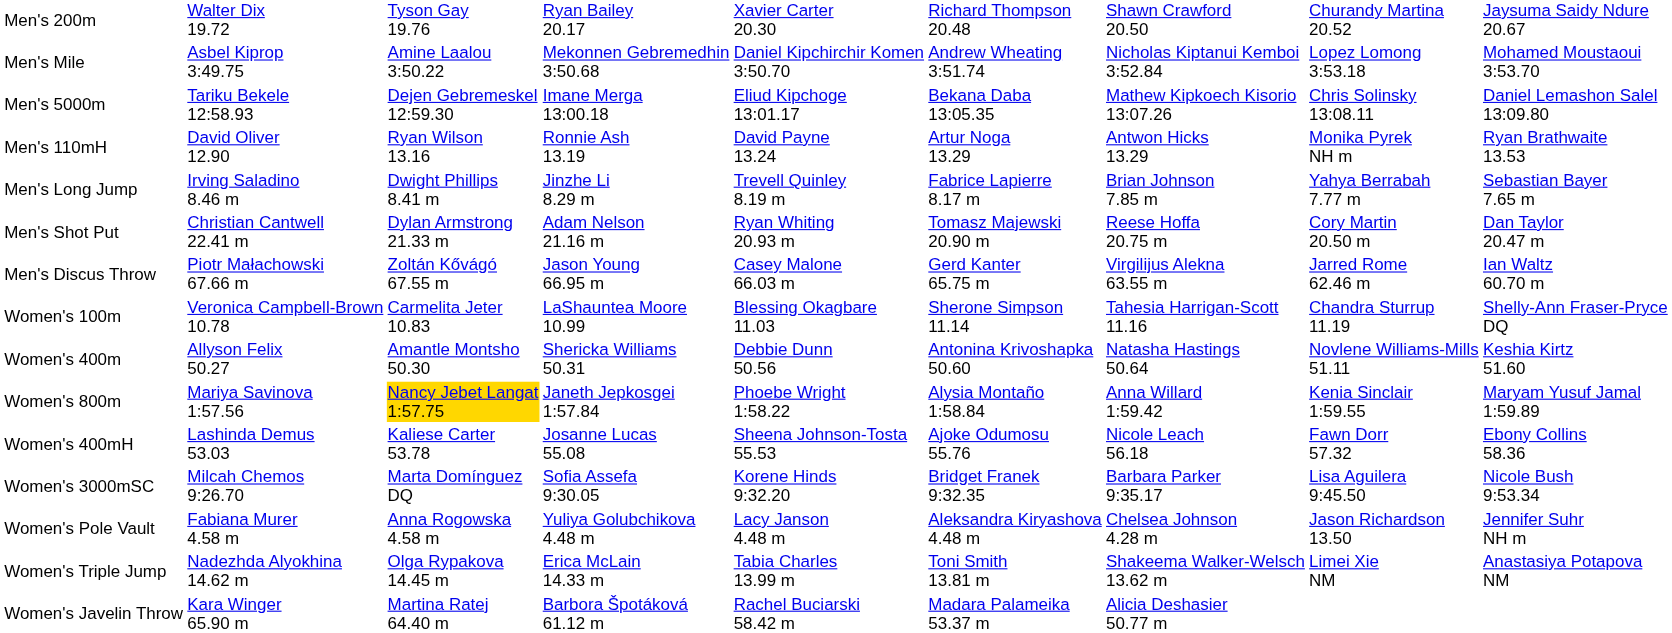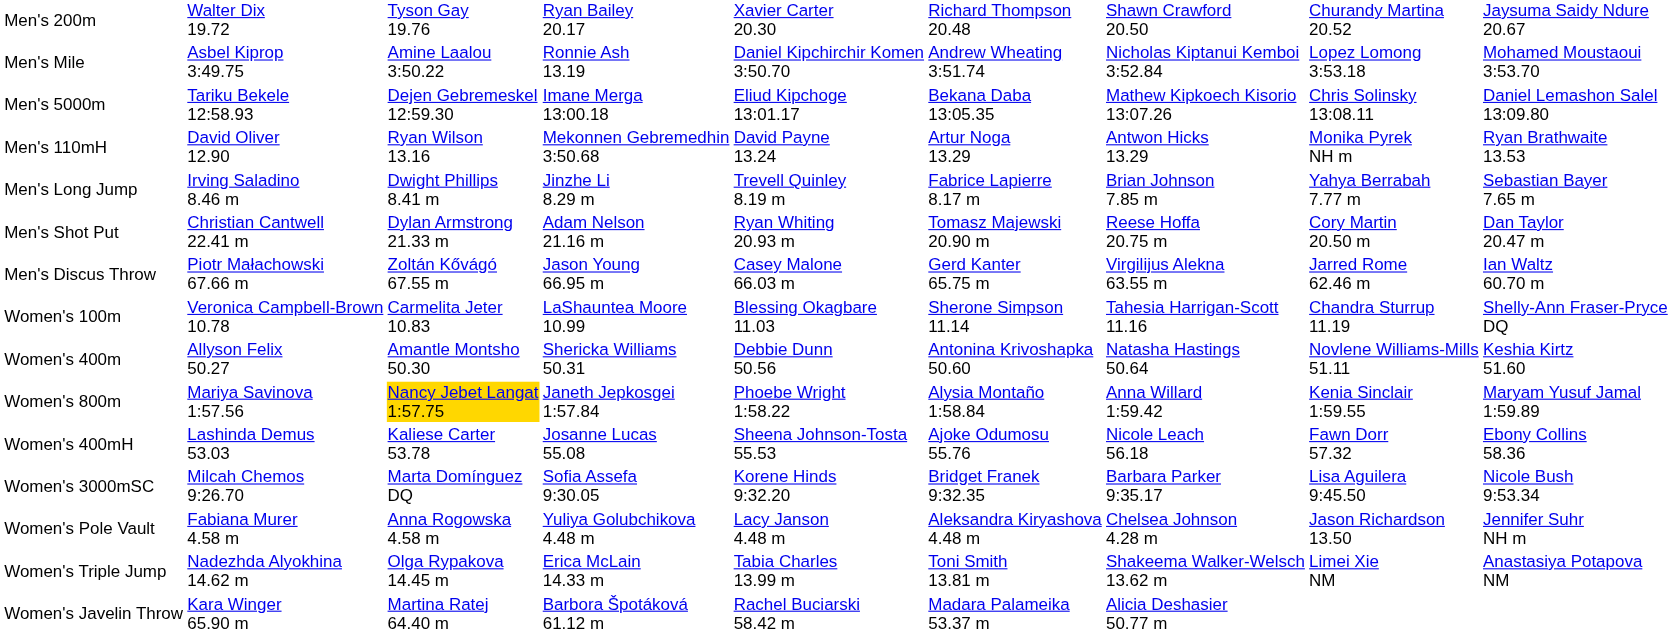Men's Mile | column 4: Mekonnen Gebremedhin 3:50.68 -> Ronnie Ash 13.19
Men's 110mH | column 4: Ronnie Ash 13.19 -> Mekonnen Gebremedhin 3:50.68
